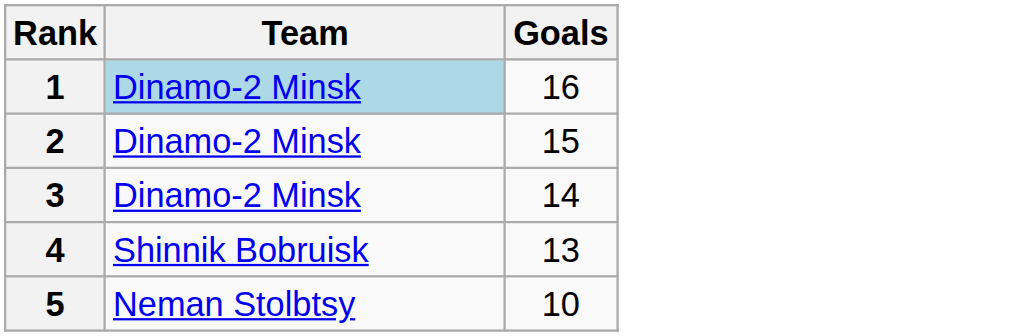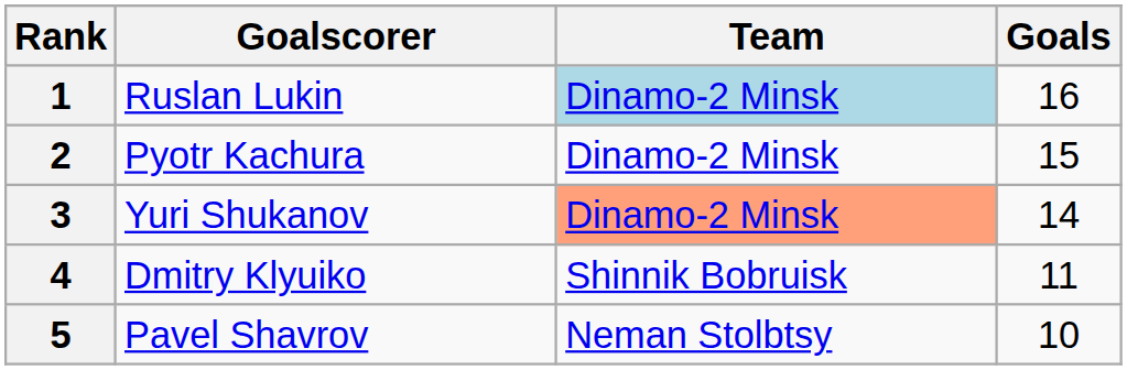+ column: Goalscorer | Ruslan Lukin | Pyotr Kachura | Yuri Shukanov | Dmitry Klyuiko | Pavel Shavrov
3 | Team: no background -> lightsalmon background
4 | Goals: 13 -> 11
